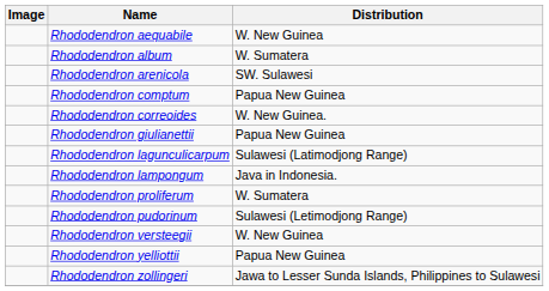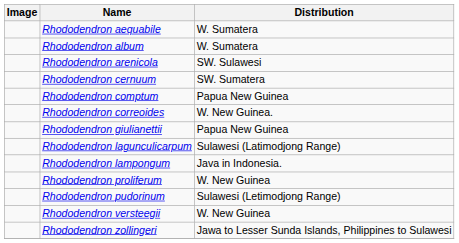Rhododendron aequabile | Distribution: W. New Guinea -> W. Sumatera
+ row: Rhododendron cernuum | SW. Sumatera
Rhododendron proliferum | Distribution: W. Sumatera -> W. New Guinea
- row: Rhododendron yelliottii | Papua New Guinea
